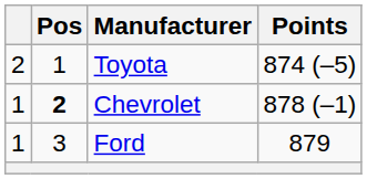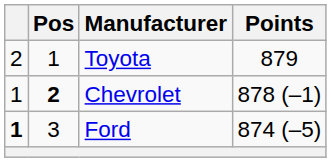Toyota | Points: 874 (–5) -> 879
Ford | column 1: normal -> bold
Ford | Points: 879 -> 874 (–5)
